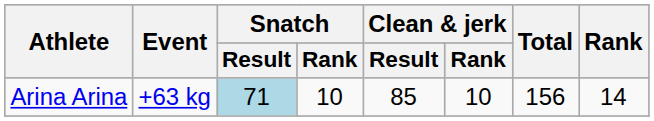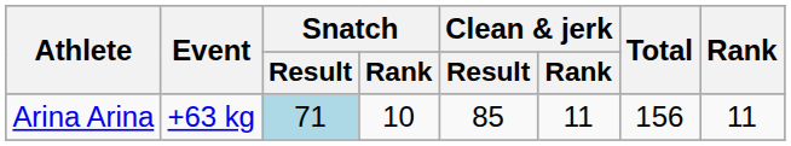Arina Arina | Clean & jerk / Rank: 10 -> 11
Arina Arina | Rank: 14 -> 11
